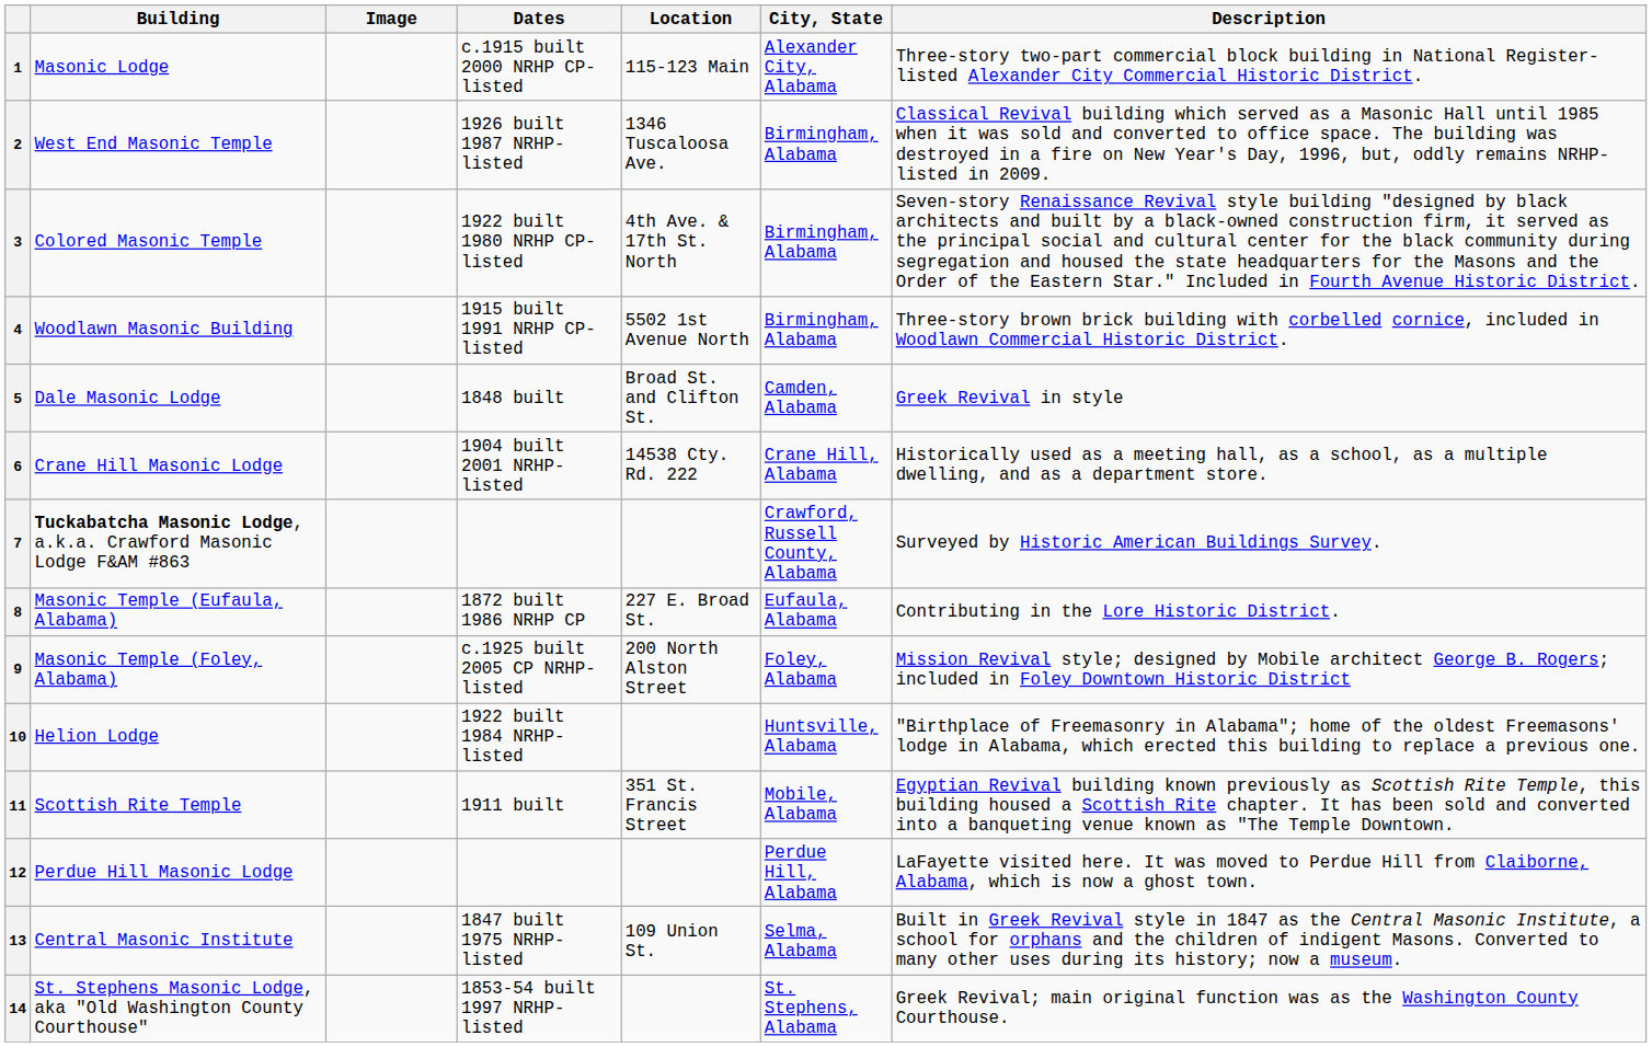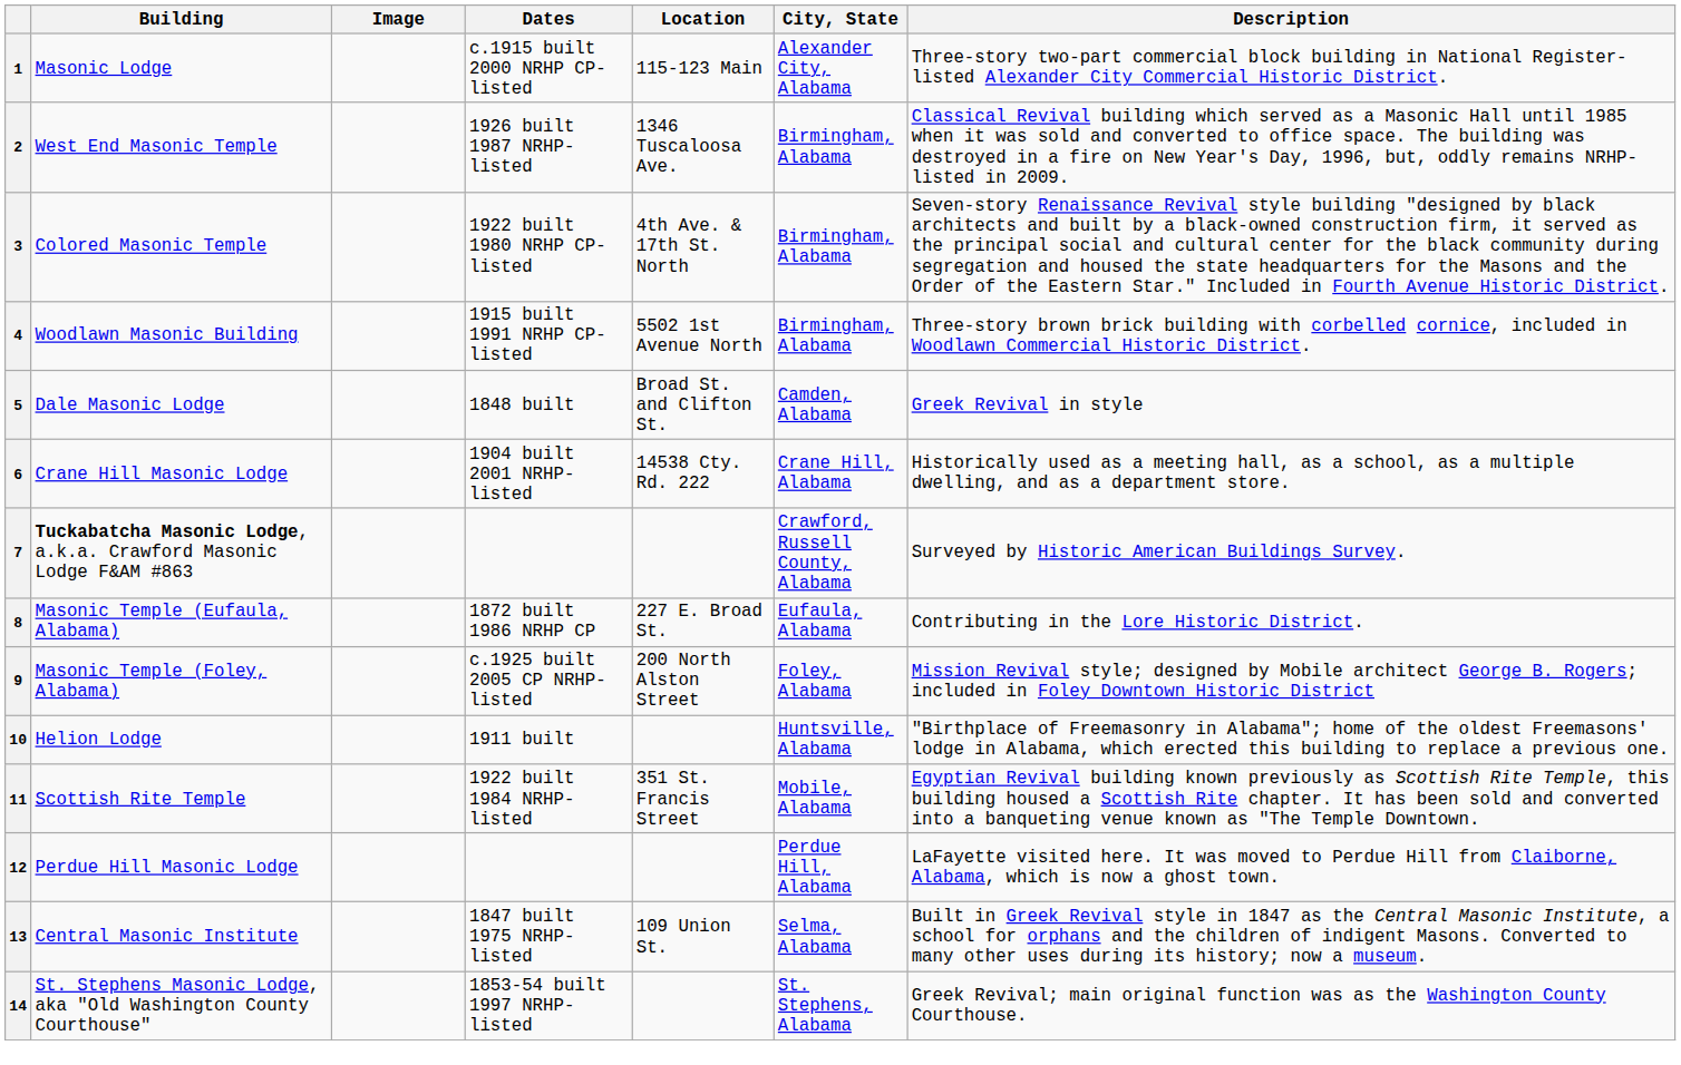10 | Dates: 1922 built 1984 NRHP-listed -> 1911 built
11 | Dates: 1911 built -> 1922 built 1984 NRHP-listed
